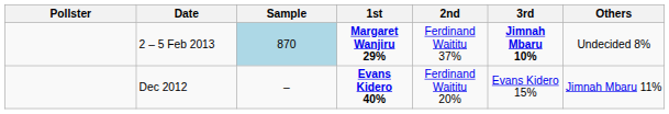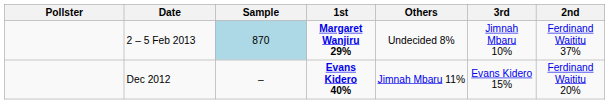columns swapped: 2nd <-> Others
2 – 5 Feb 2013 | 3rd: bold -> normal
